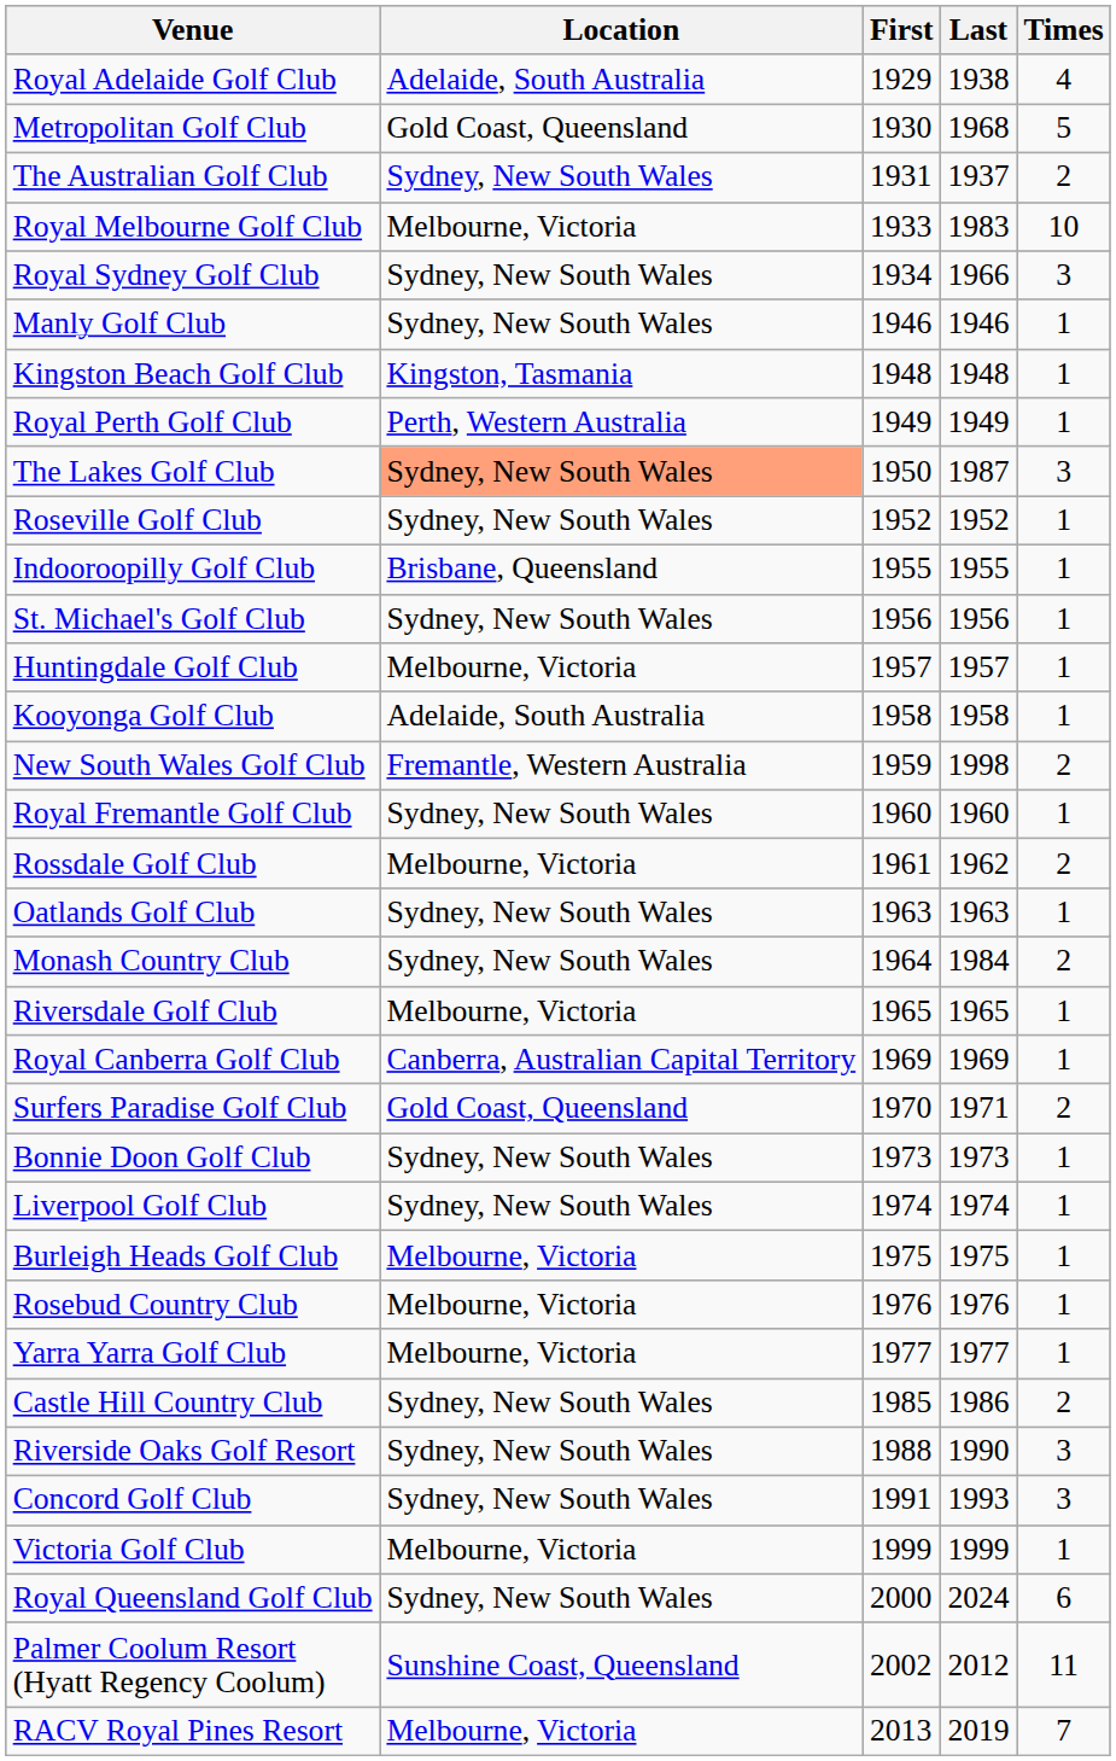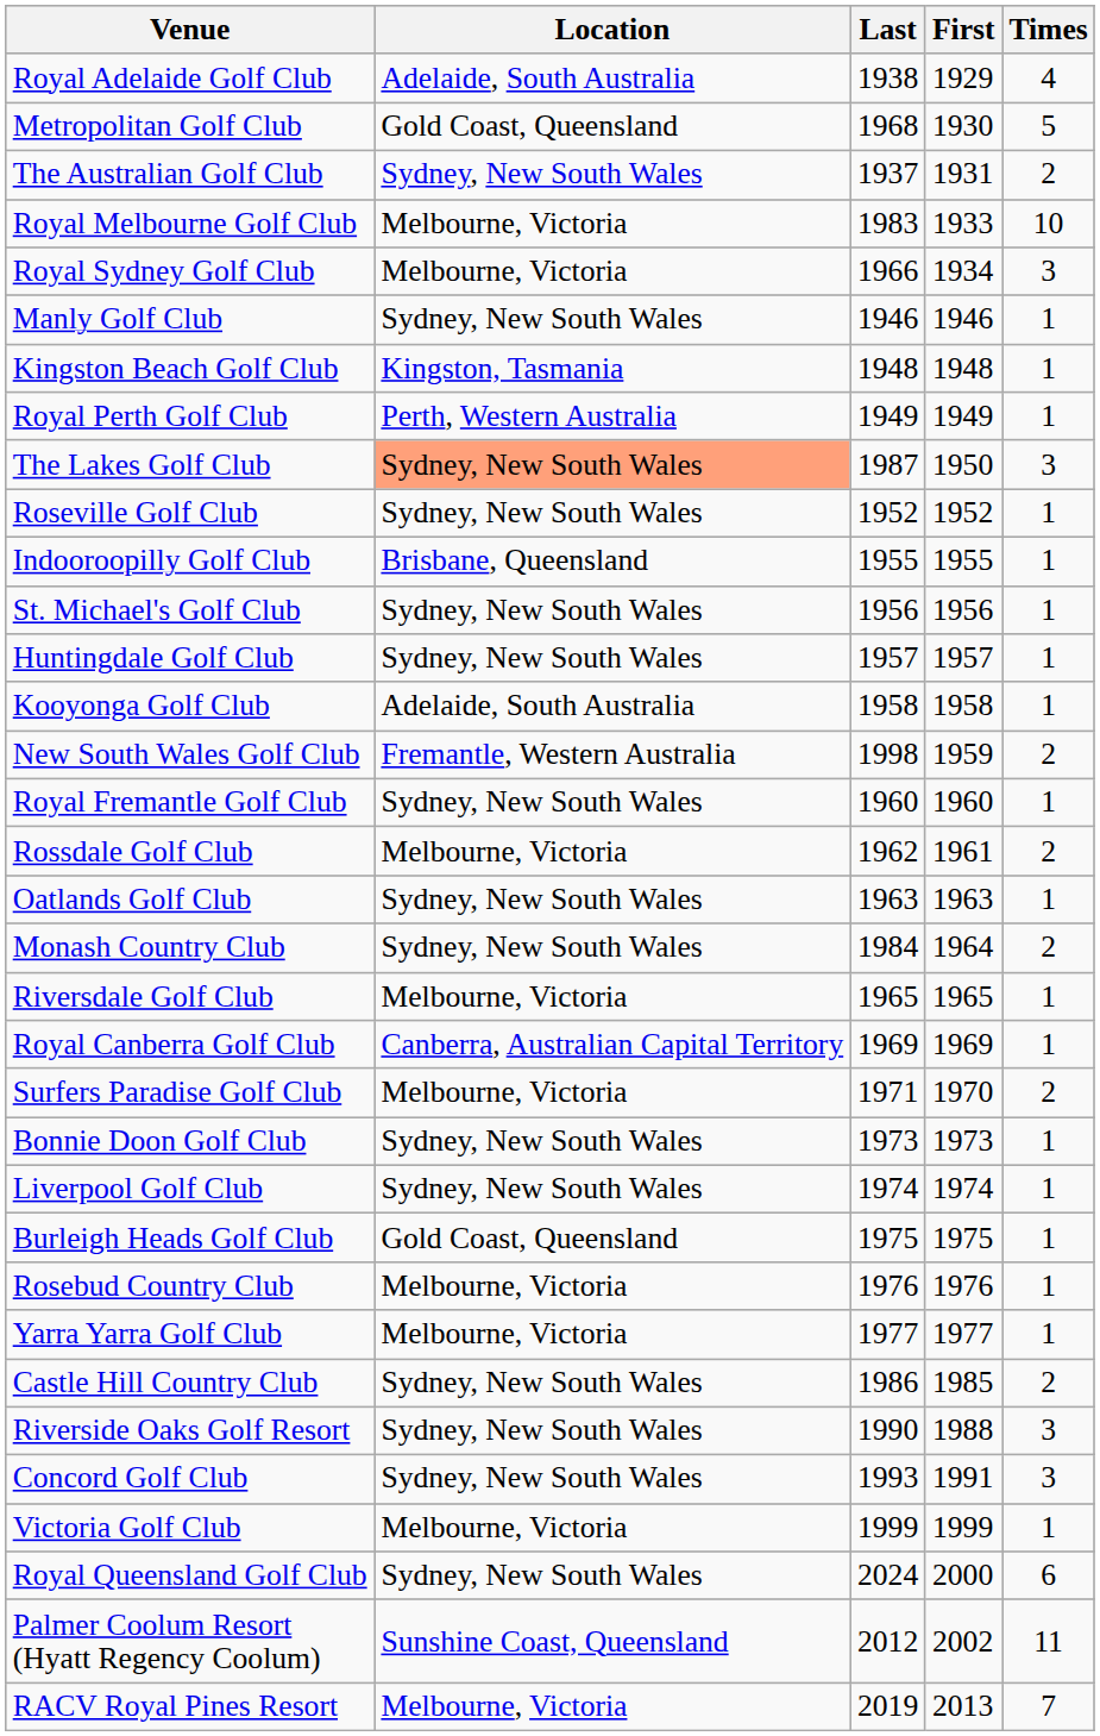columns swapped: First <-> Last
Royal Sydney Golf Club | Location: Sydney, New South Wales -> Melbourne, Victoria
Huntingdale Golf Club | Location: Melbourne, Victoria -> Sydney, New South Wales
Surfers Paradise Golf Club | Location: Gold Coast, Queensland -> Melbourne, Victoria
Burleigh Heads Golf Club | Location: Melbourne, Victoria -> Gold Coast, Queensland
